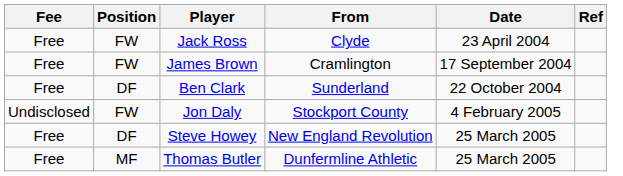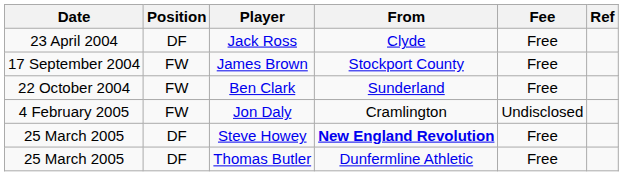columns swapped: Date <-> Fee
Jack Ross | Position: FW -> DF
James Brown | From: Cramlington -> Stockport County
Ben Clark | Position: DF -> FW
Jon Daly | From: Stockport County -> Cramlington
Steve Howey | From: normal -> bold
Thomas Butler | Position: MF -> DF
